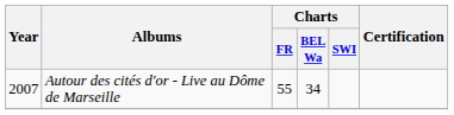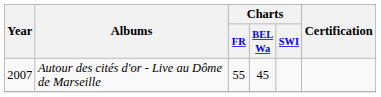Autour des cités d'or - Live au Dôme de Marseille | Charts / BEL Wa: 34 -> 45
